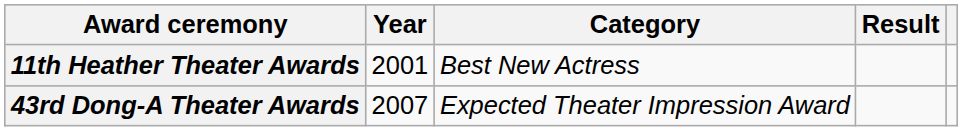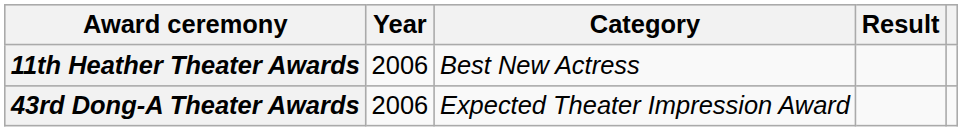11th Heather Theater Awards | Year: 2001 -> 2006
43rd Dong-A Theater Awards | Year: 2007 -> 2006
